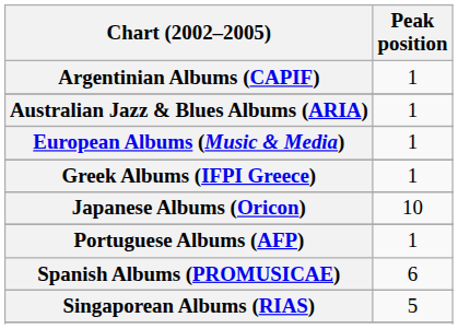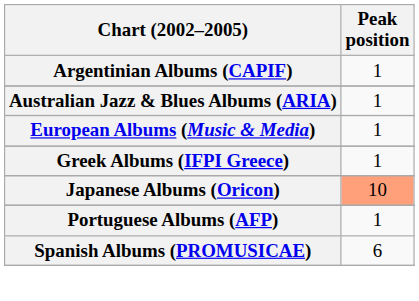Japanese Albums (Oricon) | Peak position: no background -> lightsalmon background
- row: Singaporean Albums (RIAS) | 5
